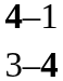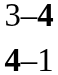rows swapped: 3–4 <-> 4–1
